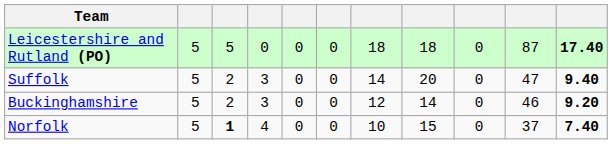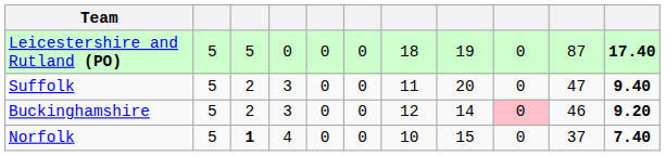Leicestershire and Rutland (PO) | column 8: 18 -> 19
Suffolk | column 7: 14 -> 11
Buckinghamshire | column 9: no background -> pink background
